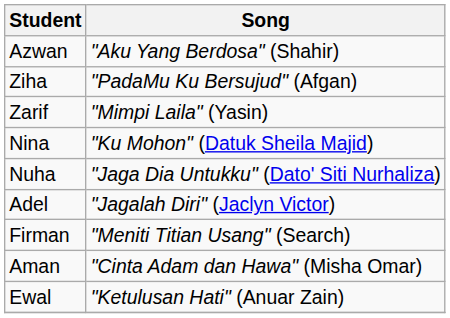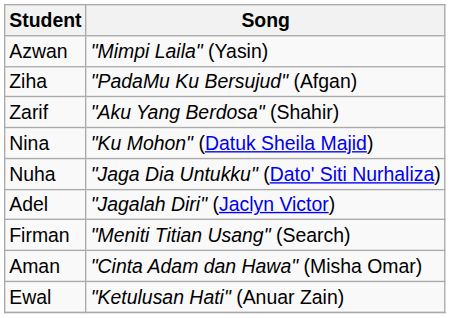Azwan | Song: "Aku Yang Berdosa" (Shahir) -> "Mimpi Laila" (Yasin)
Zarif | Song: "Mimpi Laila" (Yasin) -> "Aku Yang Berdosa" (Shahir)
